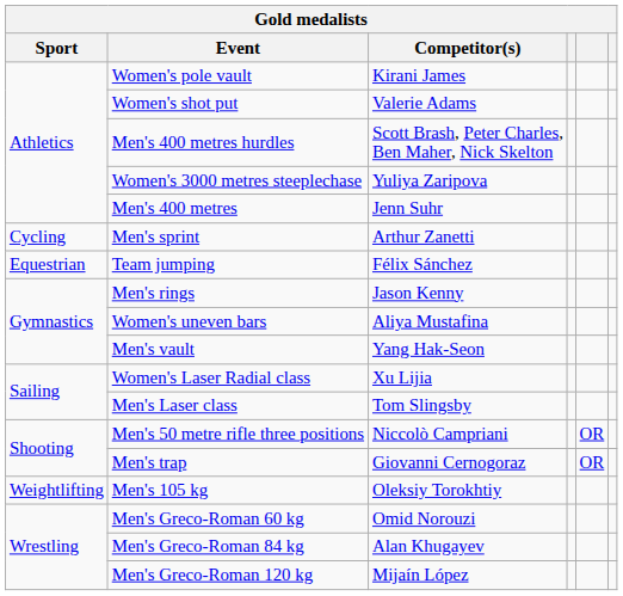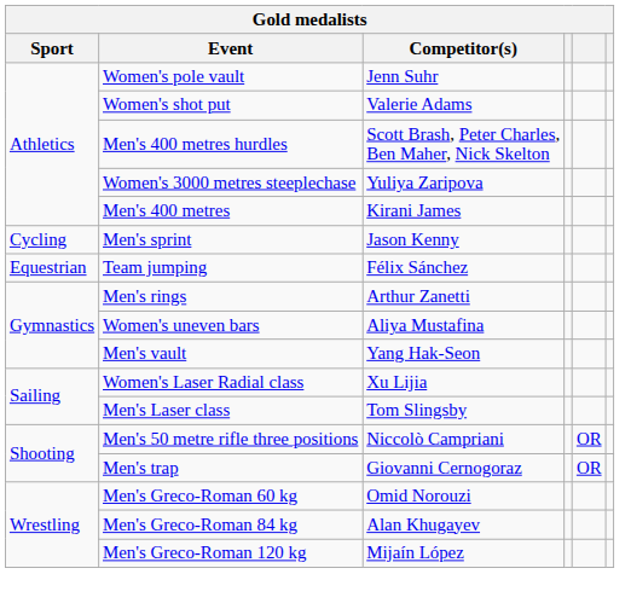Women's pole vault | Competitor(s): Kirani James -> Jenn Suhr
Men's 400 metres | Competitor(s): Jenn Suhr -> Kirani James
Men's sprint | Competitor(s): Arthur Zanetti -> Jason Kenny
Men's rings | Competitor(s): Jason Kenny -> Arthur Zanetti
- row: Weightlifting | Men's 105 kg | Oleksiy Torokhtiy
